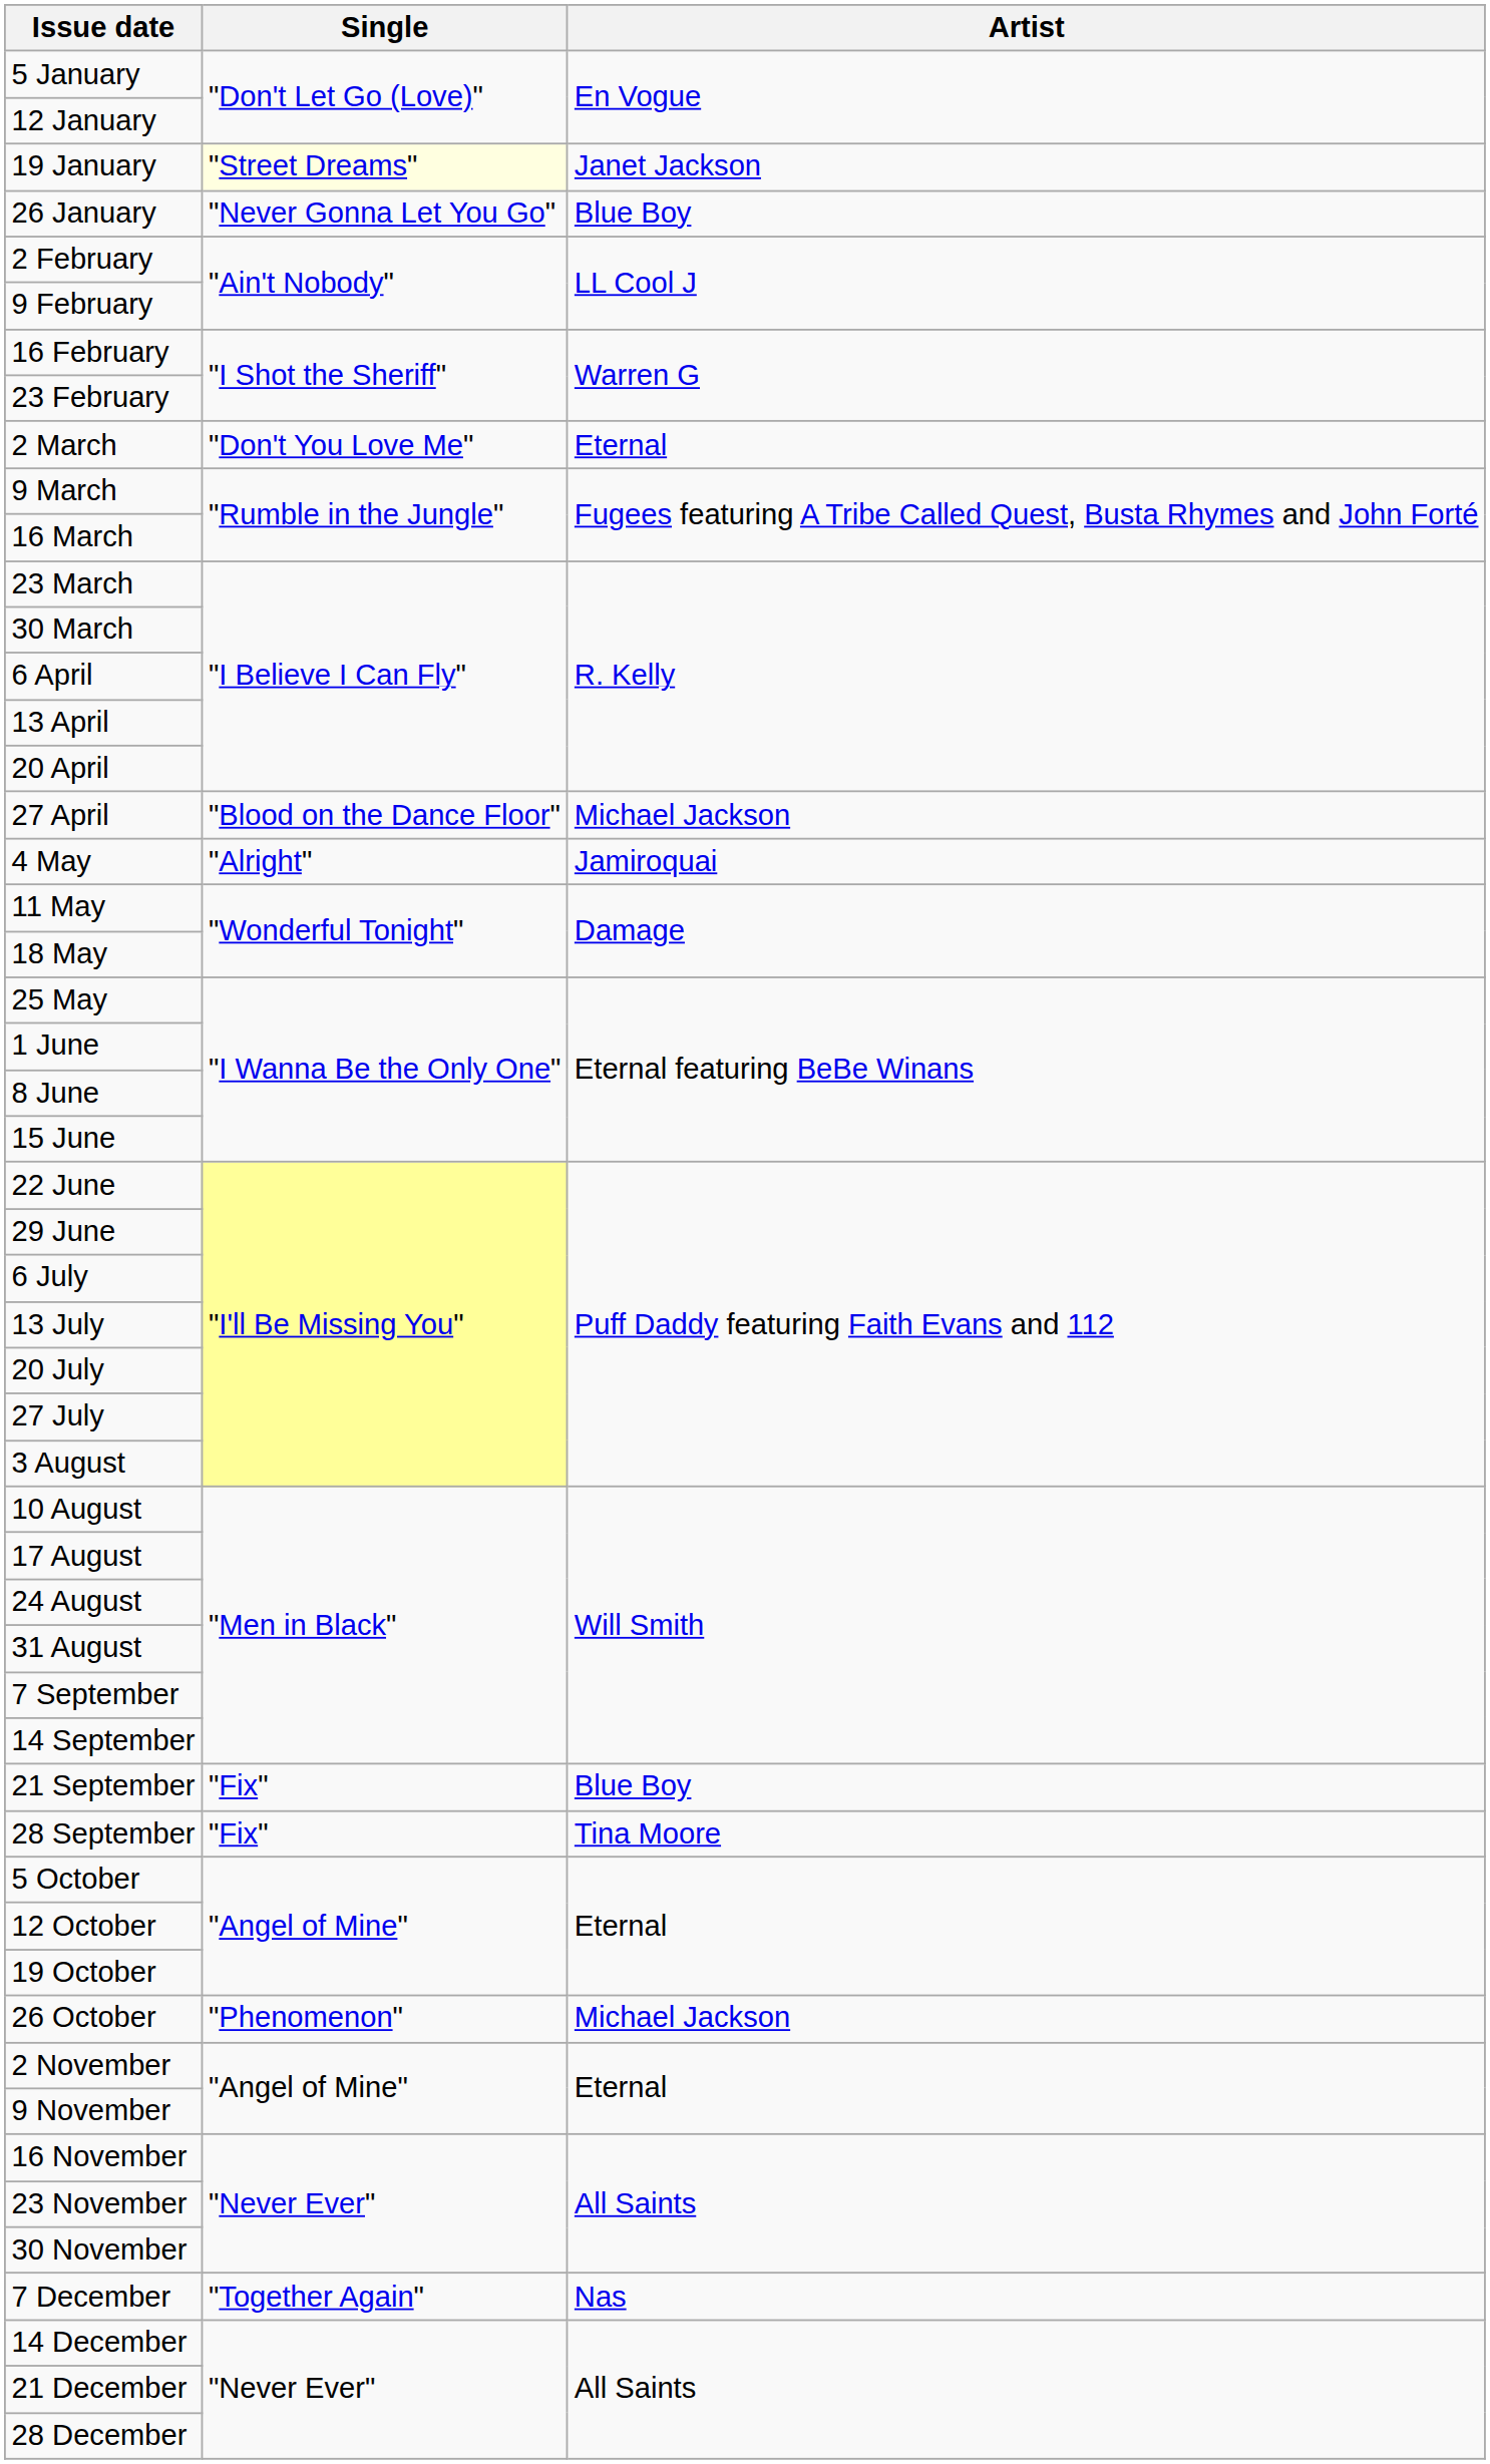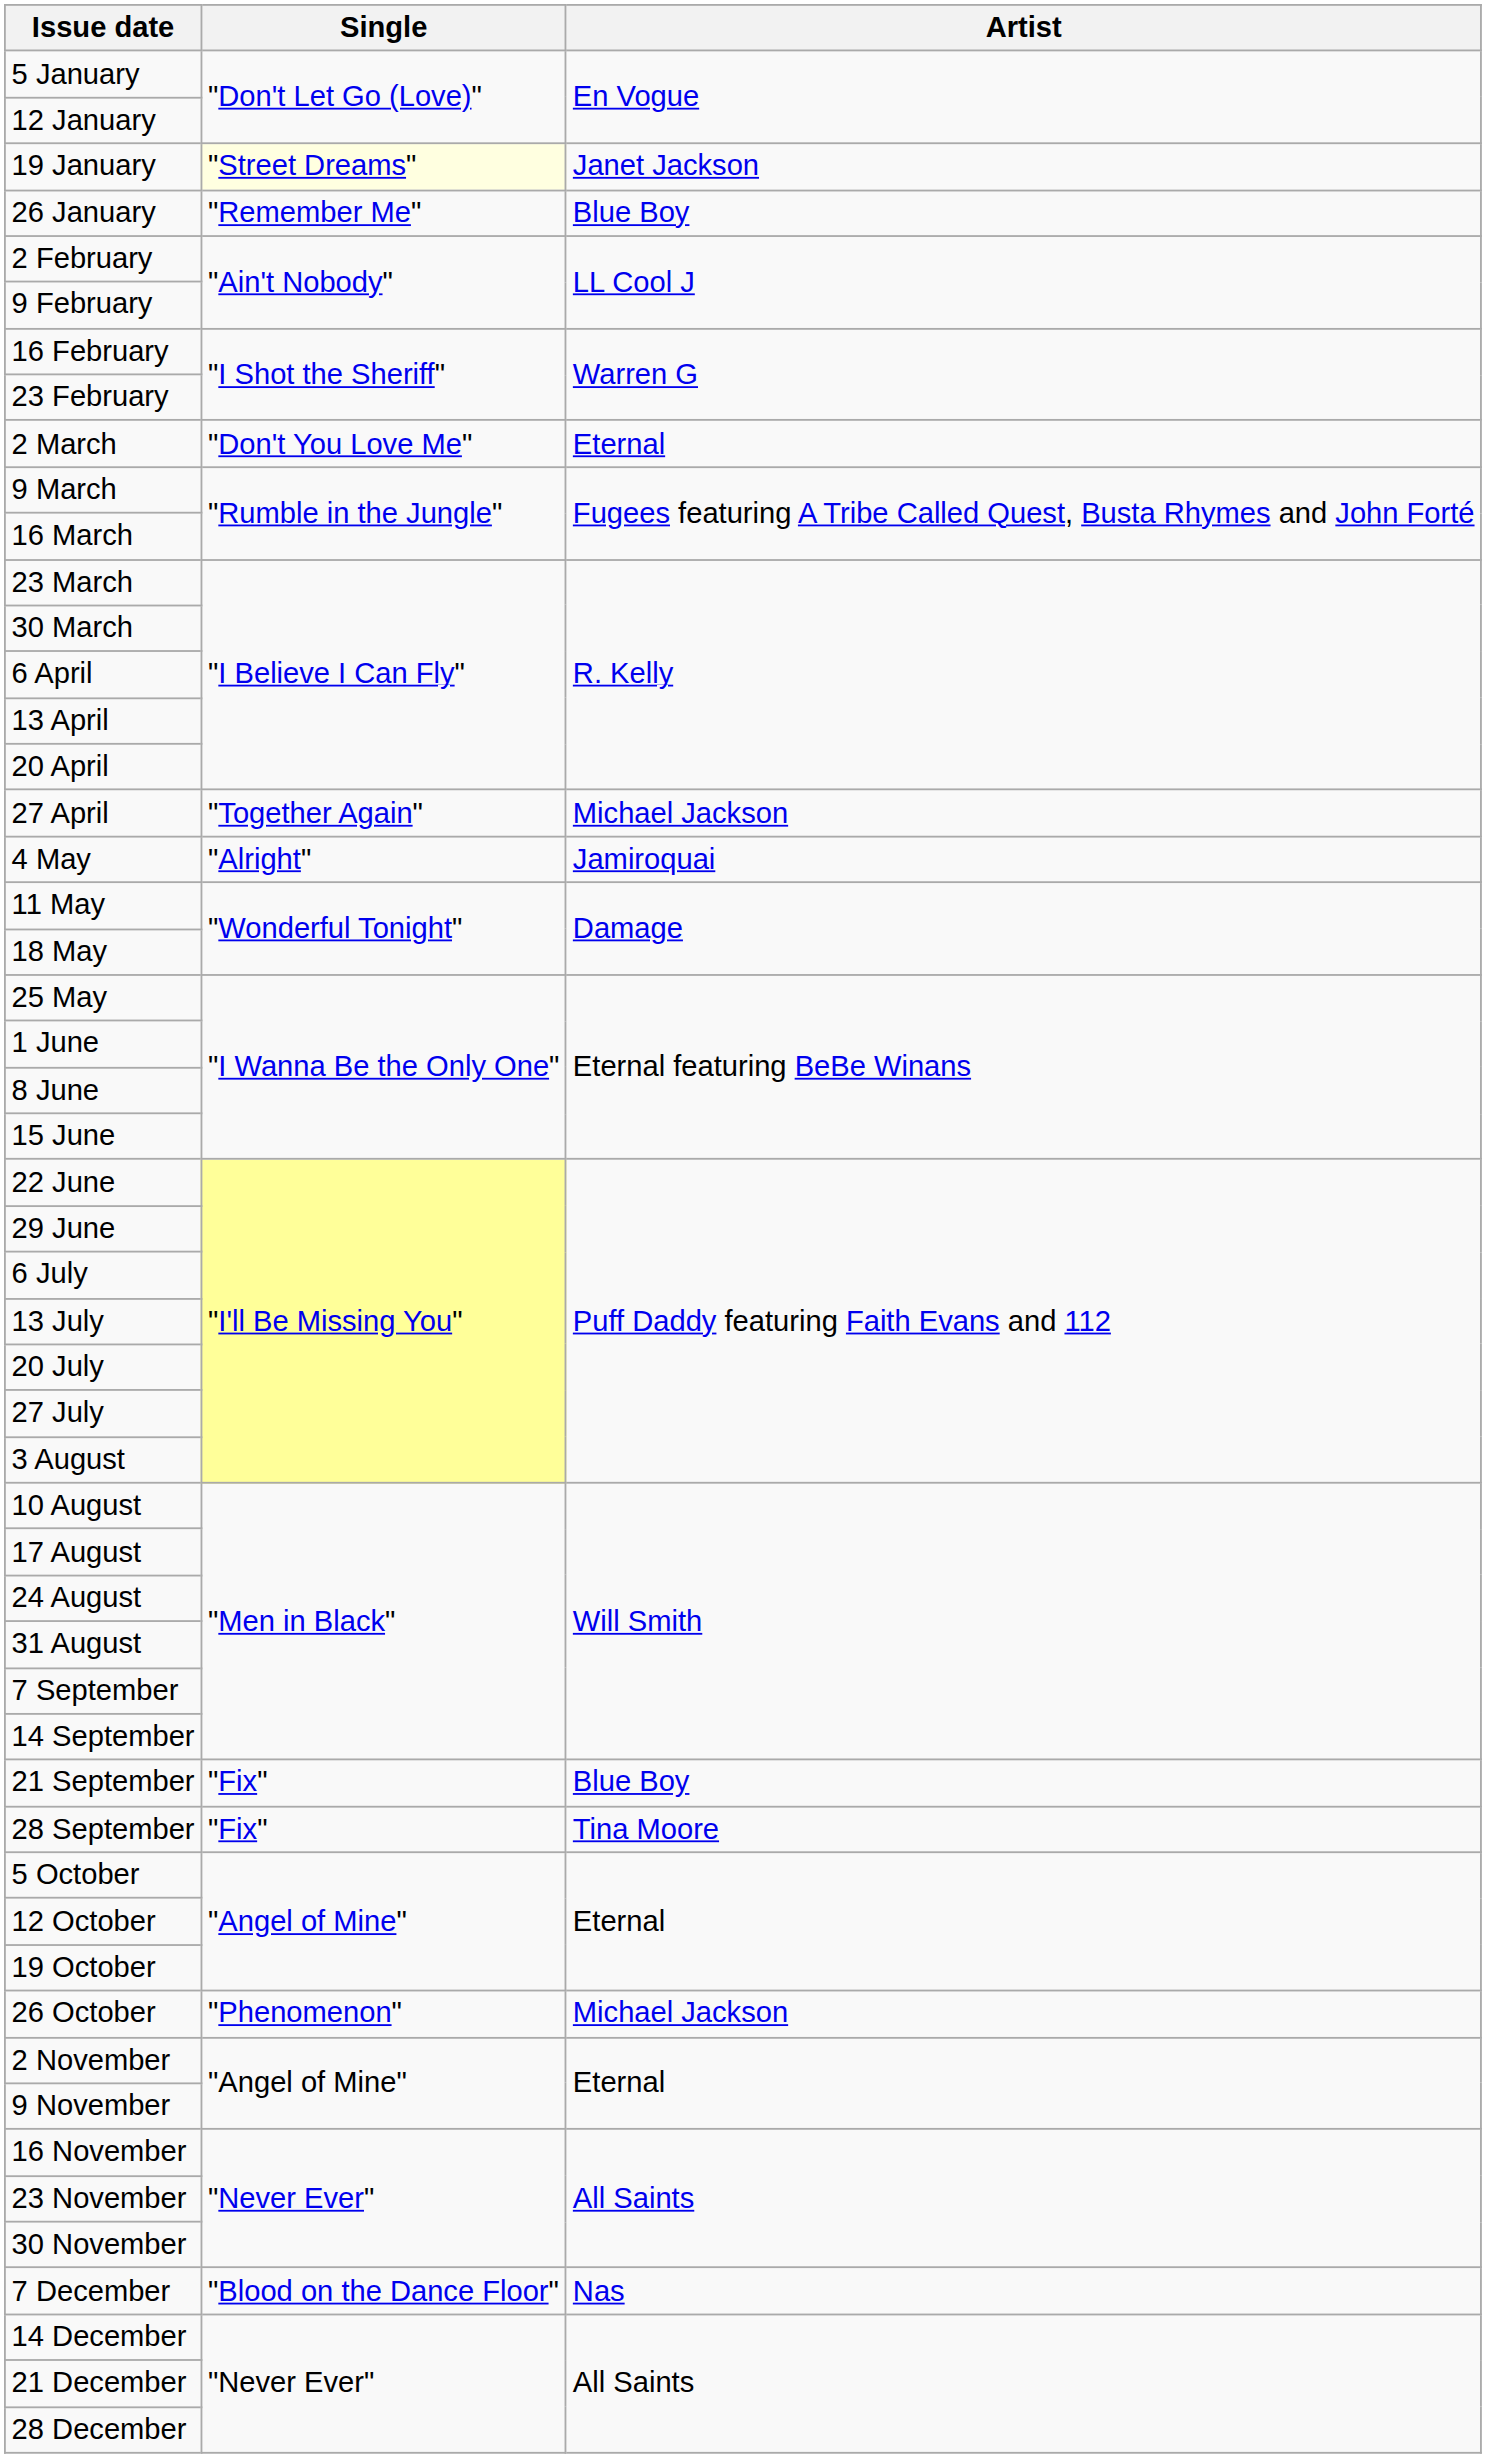26 January | Single: "Never Gonna Let You Go" -> "Remember Me"
27 April | Single: "Blood on the Dance Floor" -> "Together Again"
7 December | Single: "Together Again" -> "Blood on the Dance Floor"
